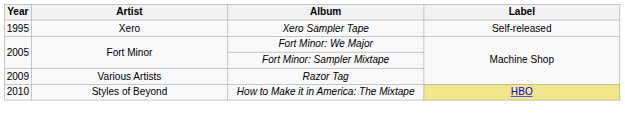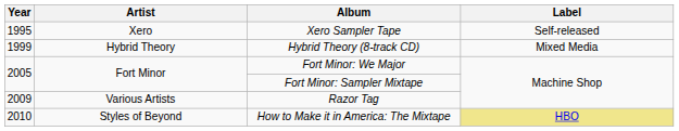+ row: 1999 | Hybrid Theory | Hybrid Theory (8-track CD) | Mixed Media
